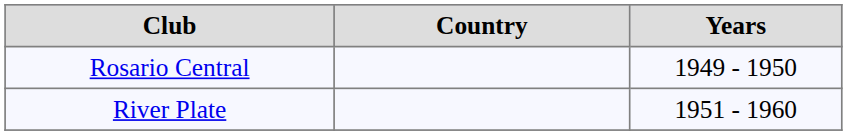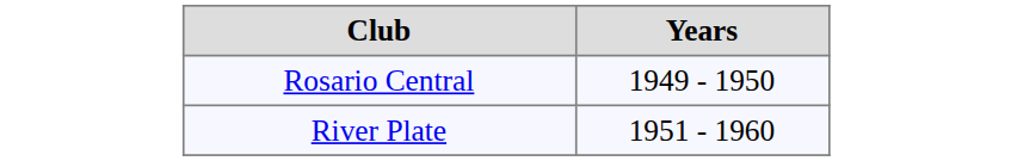- column: Country
